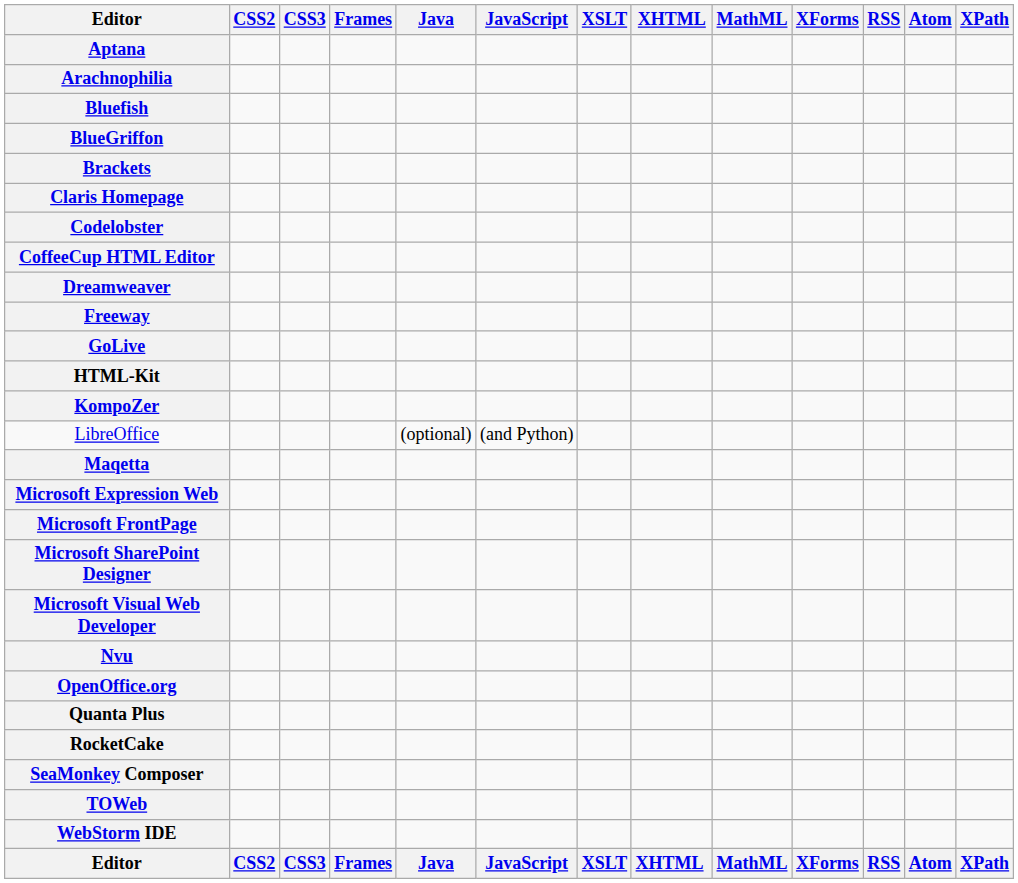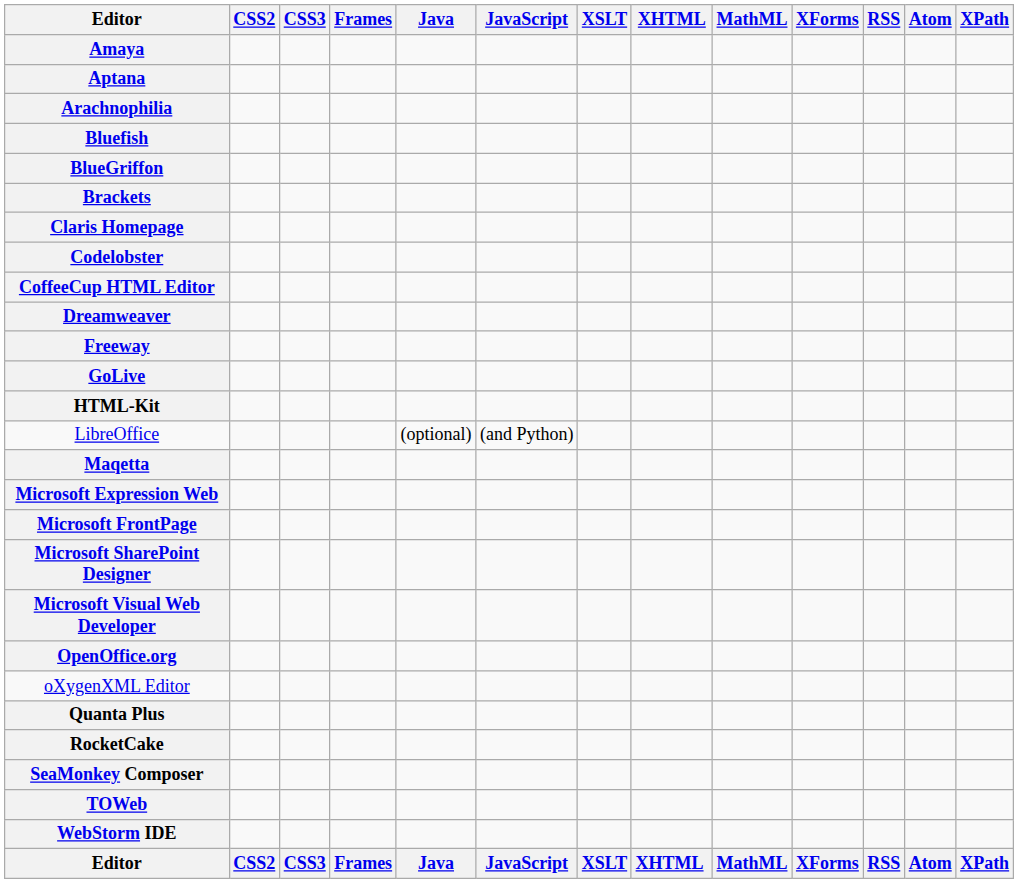+ row: Amaya
- row: KompoZer
- row: Nvu
+ row: oXygenXML Editor
